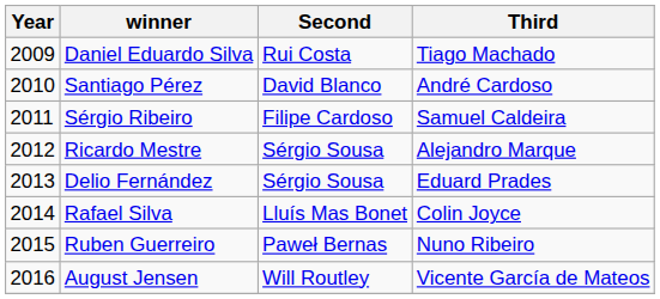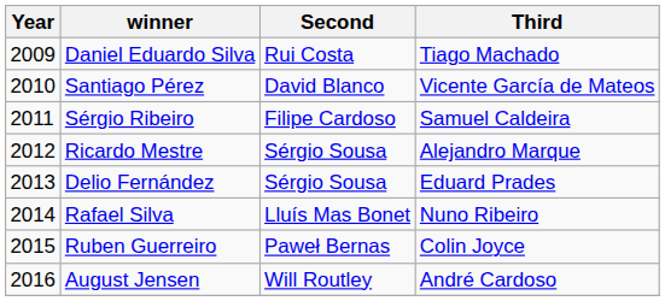Santiago Pérez | Third: André Cardoso -> Vicente García de Mateos
Rafael Silva | Third: Colin Joyce -> Nuno Ribeiro
Ruben Guerreiro | Third: Nuno Ribeiro -> Colin Joyce
August Jensen | Third: Vicente García de Mateos -> André Cardoso
